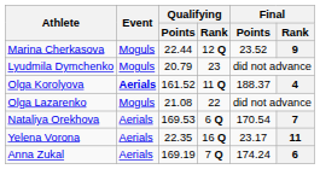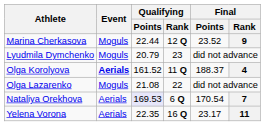Nataliya Orekhova | Qualifying / Points: no background -> lavender background
- row: Anna Zukal | Aerials | 169.19 | 7 Q | 174.24 | 6
